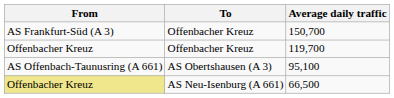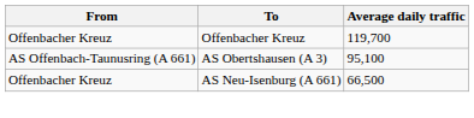- row: AS Frankfurt-Süd (A 3) | Offenbacher Kreuz | 150,700
66,500 | From: khaki background -> no background
